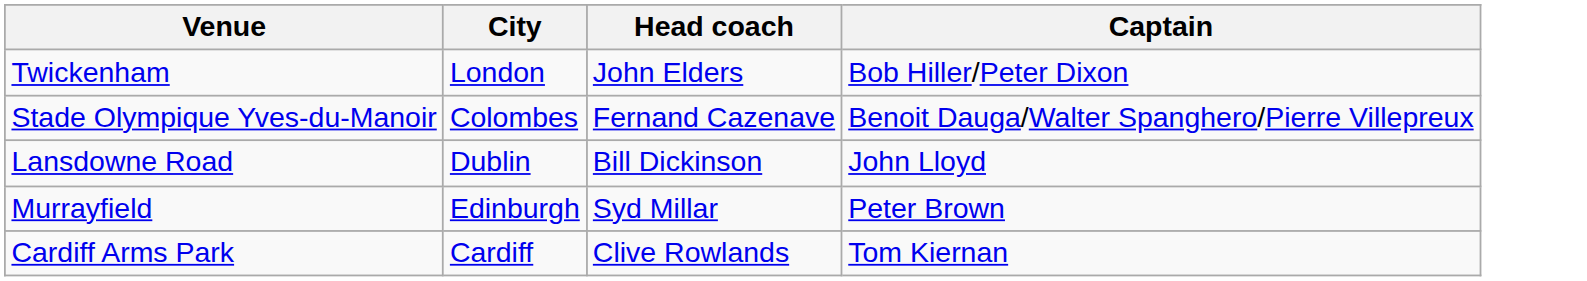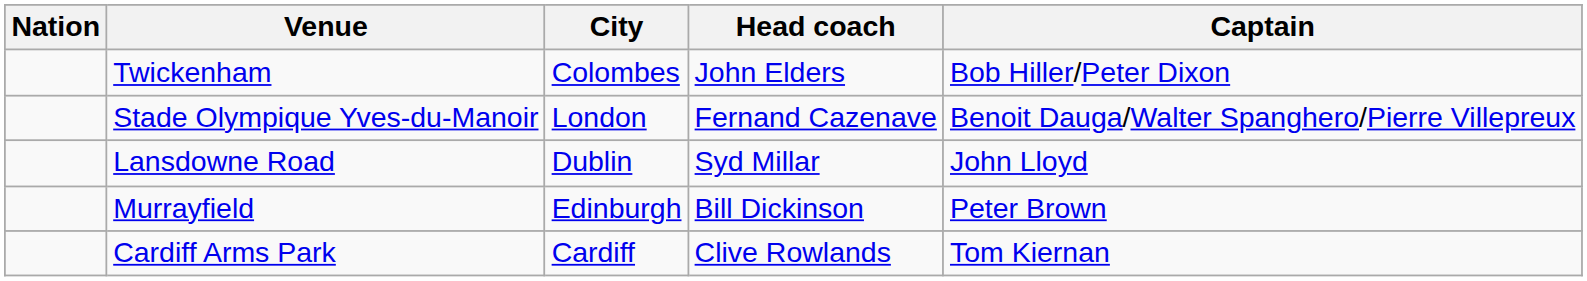+ column: Nation
Twickenham | City: London -> Colombes
Stade Olympique Yves-du-Manoir | City: Colombes -> London
Lansdowne Road | Head coach: Bill Dickinson -> Syd Millar
Murrayfield | Head coach: Syd Millar -> Bill Dickinson
